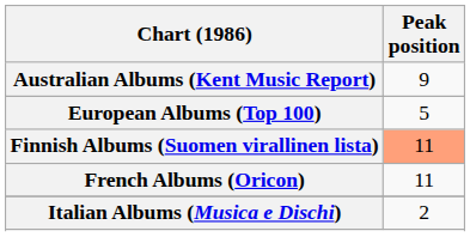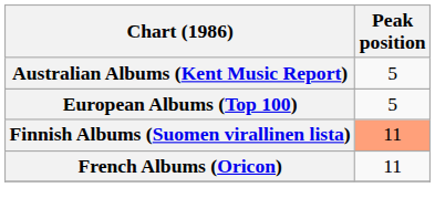Australian Albums (Kent Music Report) | Peak position: 9 -> 5
- row: Italian Albums (Musica e Dischi) | 2
